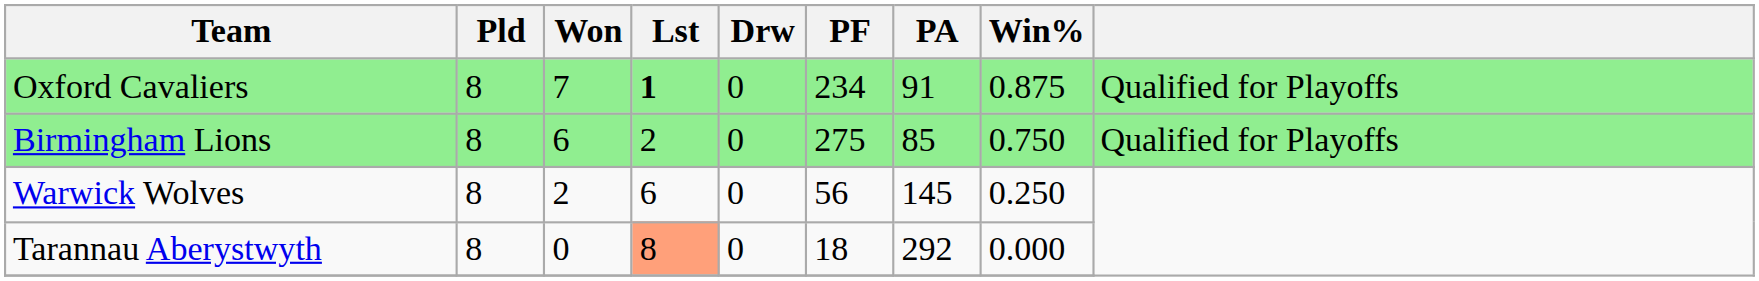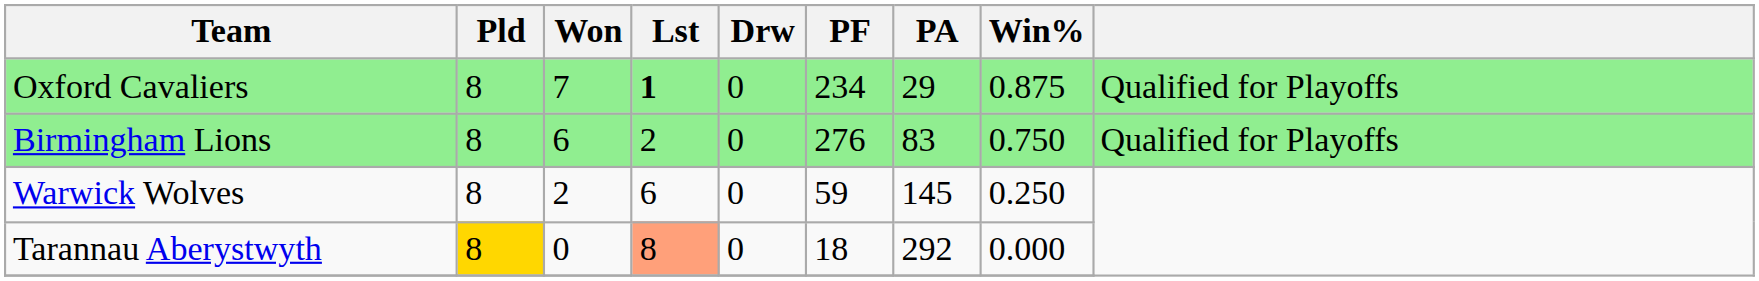Oxford Cavaliers | PA: 91 -> 29
Birmingham Lions | PF: 275 -> 276
Birmingham Lions | PA: 85 -> 83
Warwick Wolves | PF: 56 -> 59
Tarannau Aberystwyth | Pld: no background -> gold background
